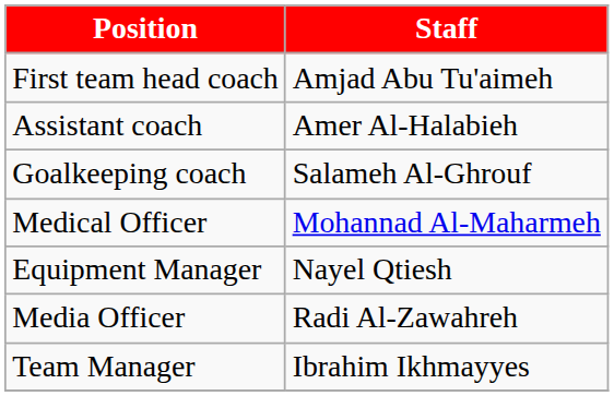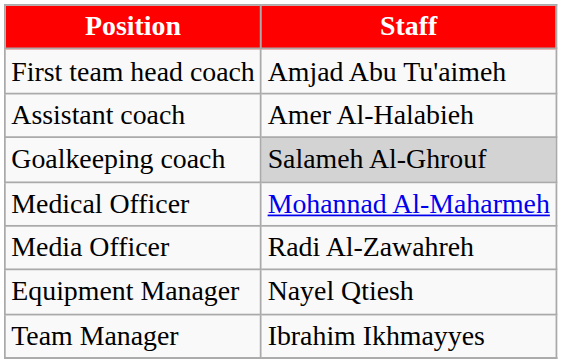Goalkeeping coach | Staff: no background -> lightgrey background
rows swapped: Equipment Manager <-> Media Officer
